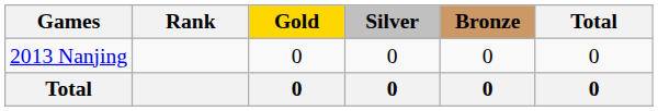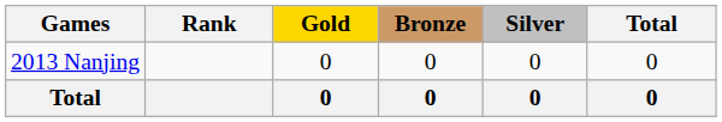columns swapped: Silver <-> Bronze
